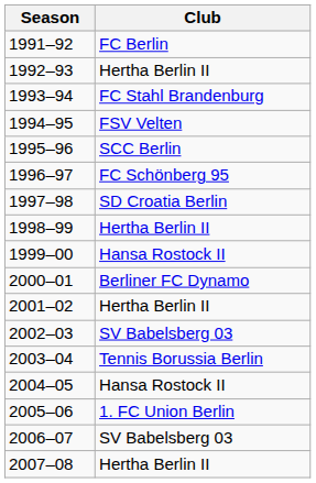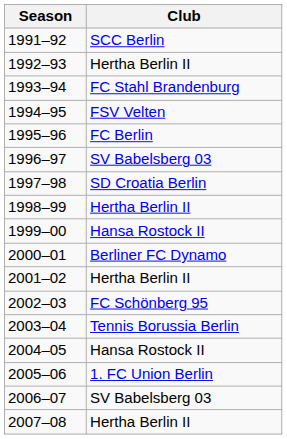1991–92 | Club: FC Berlin -> SCC Berlin
1995–96 | Club: SCC Berlin -> FC Berlin
1996–97 | Club: FC Schönberg 95 -> SV Babelsberg 03
2002–03 | Club: SV Babelsberg 03 -> FC Schönberg 95
